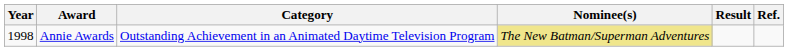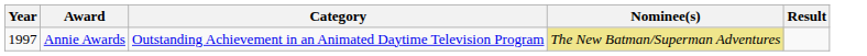- column: Ref.
Annie Awards | Year: 1998 -> 1997
